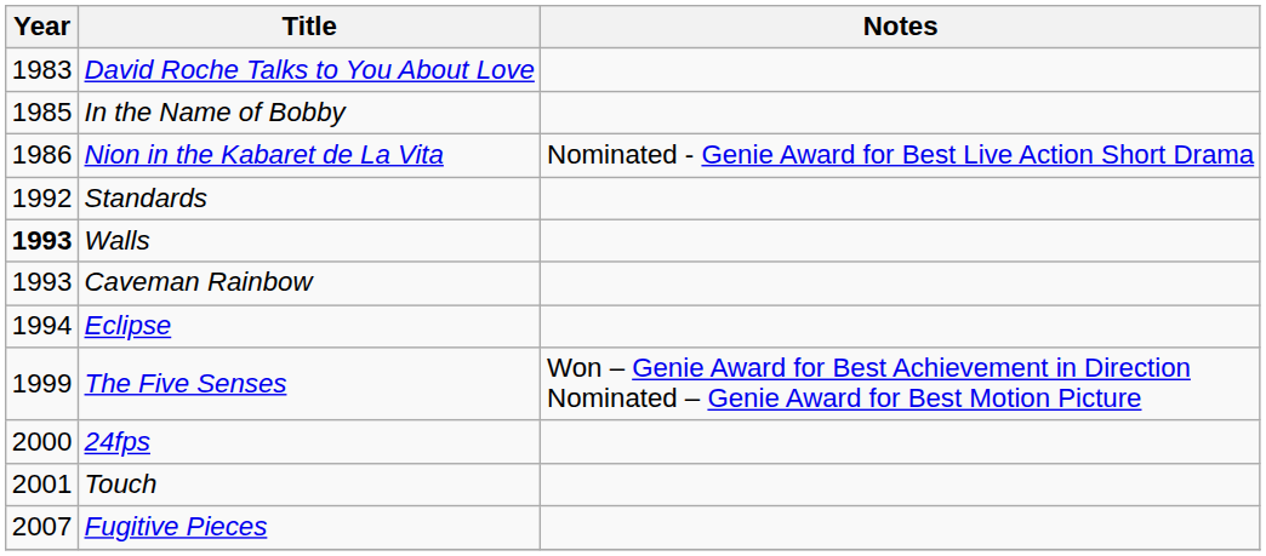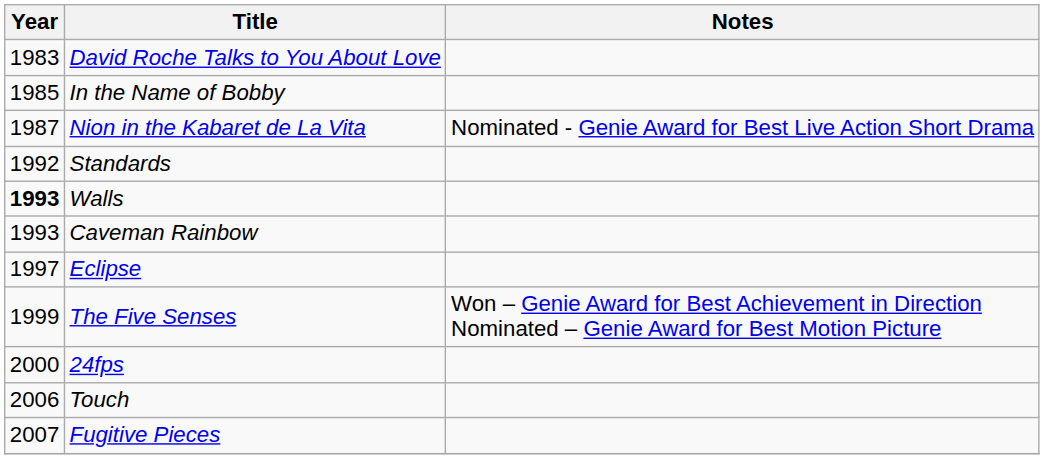Nion in the Kabaret de La Vita | Year: 1986 -> 1987
Eclipse | Year: 1994 -> 1997
Touch | Year: 2001 -> 2006
